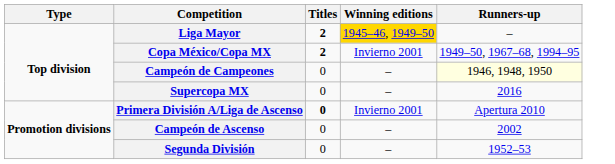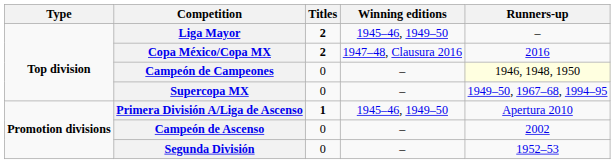Liga Mayor | Winning editions: gold background -> no background
Copa México/Copa MX | Winning editions: Invierno 2001 -> 1947–48, Clausura 2016
Copa México/Copa MX | Runners-up: 1949–50, 1967–68, 1994–95 -> 2016
Supercopa MX | Runners-up: 2016 -> 1949–50, 1967–68, 1994–95
Primera División A/Liga de Ascenso | Titles: 0 -> 1
Primera División A/Liga de Ascenso | Winning editions: Invierno 2001 -> 1945–46, 1949–50
